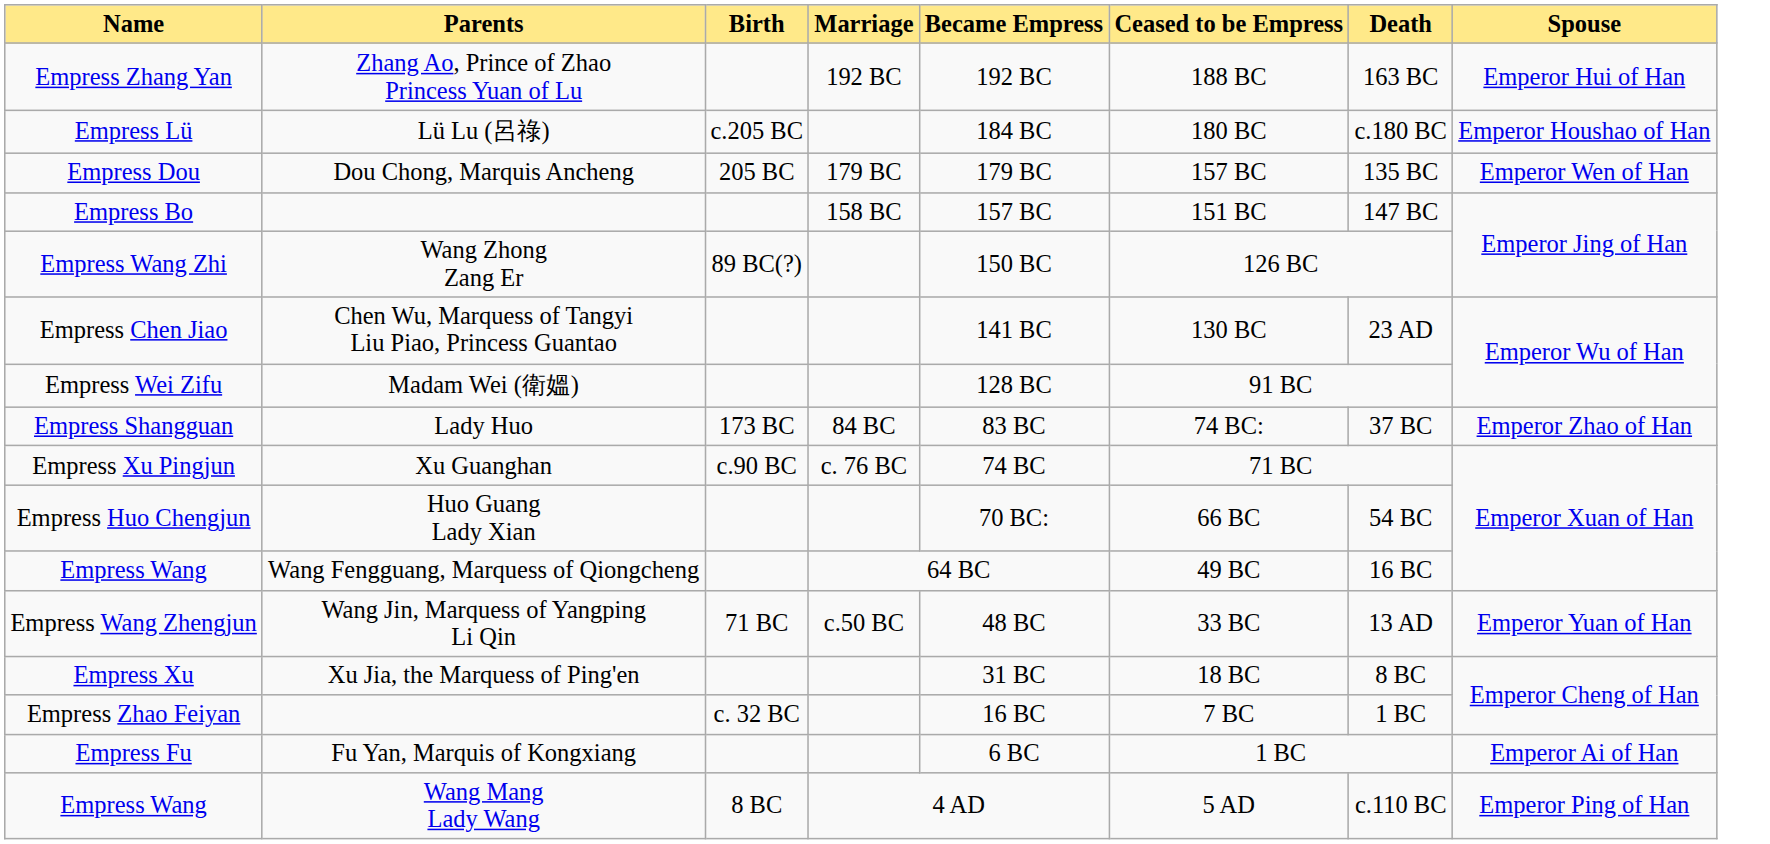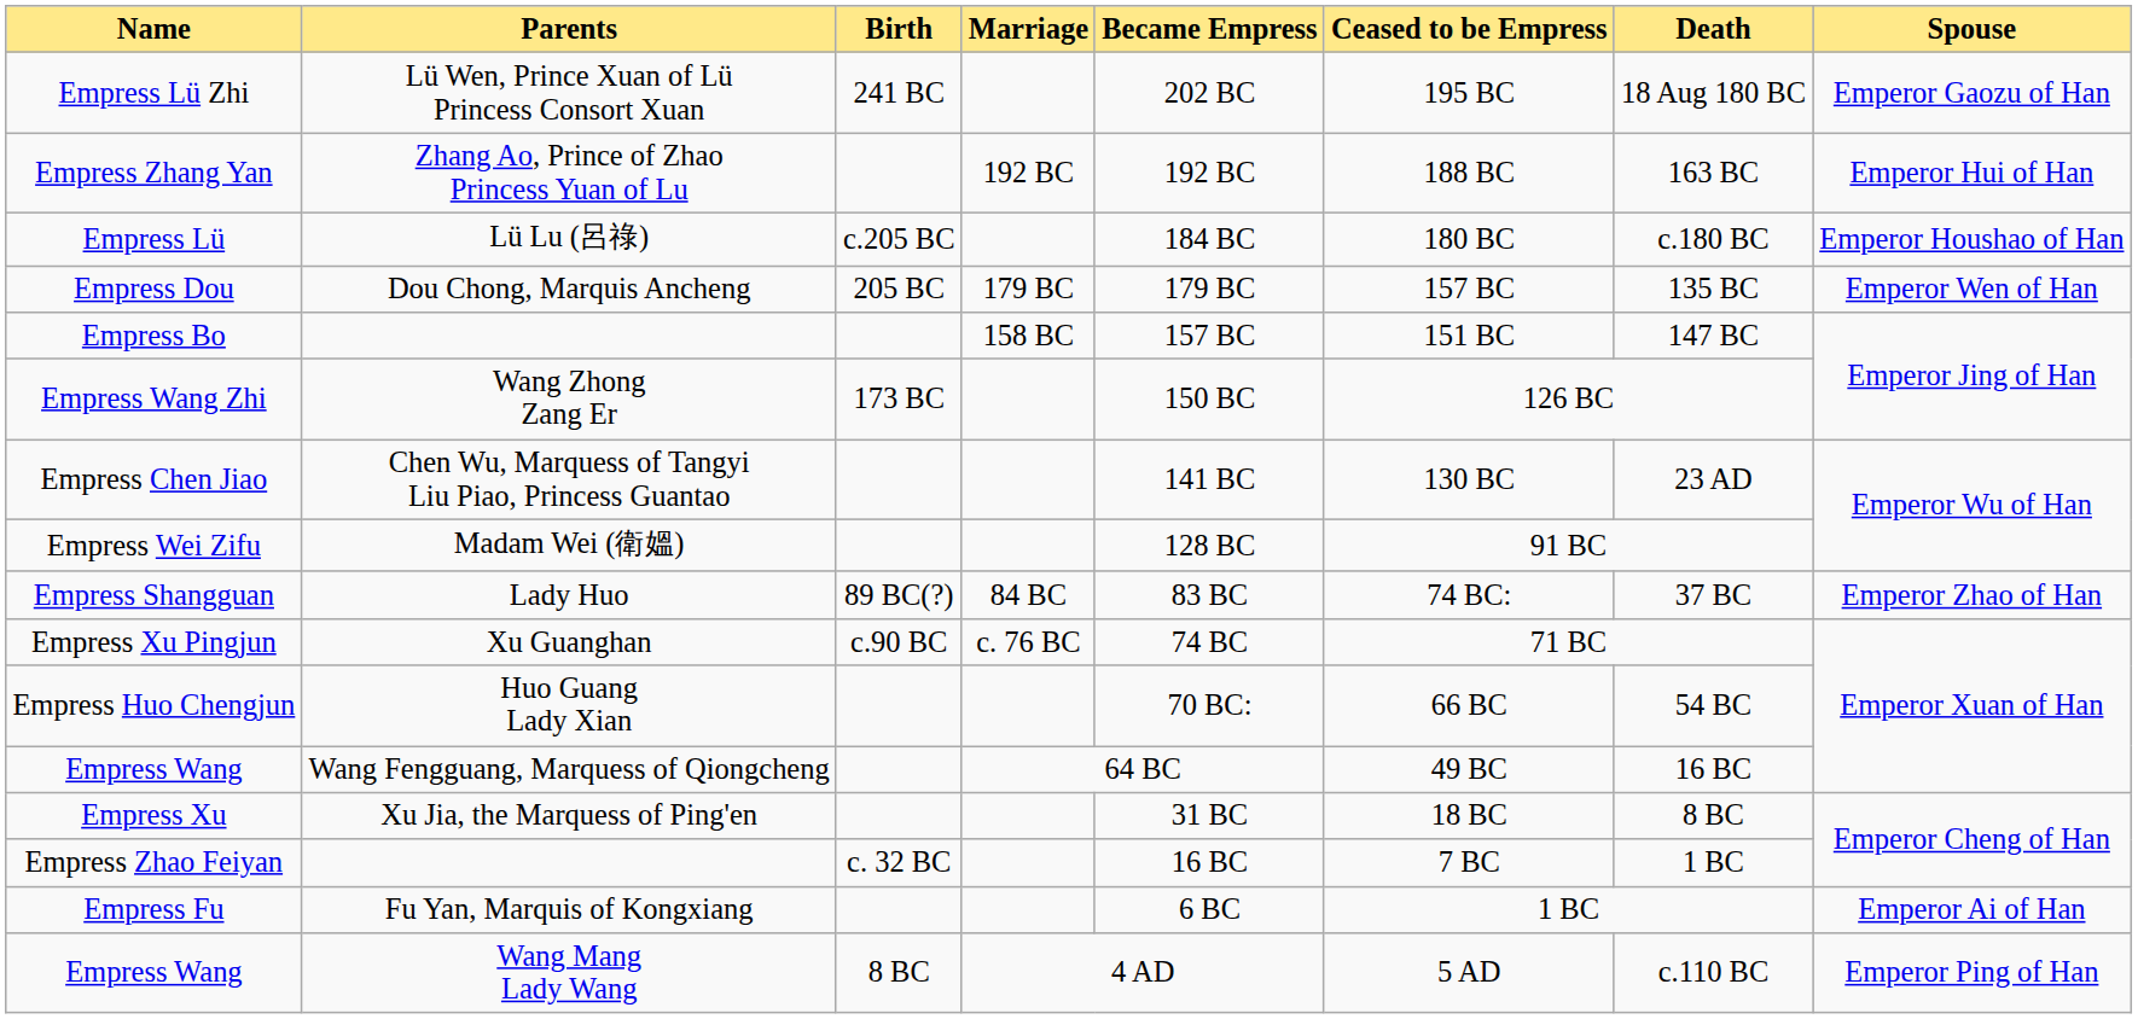+ row: Empress Lü Zhi | Lü Wen, Prince Xuan of Lü Princess Consort Xuan | 241 BC | 202 BC | 195 BC | 18 Aug 180 BC | Emperor Gaozu of Han
Empress Wang Zhi | Birth: 89 BC(?) -> 173 BC
Empress Shangguan | Birth: 173 BC -> 89 BC(?)
- row: Empress Wang Zhengjun | Wang Jin, Marquess of Yangping Li Qin | 71 BC | c.50 BC | 48 BC | 33 BC | 13 AD | Emperor Yuan of Han
